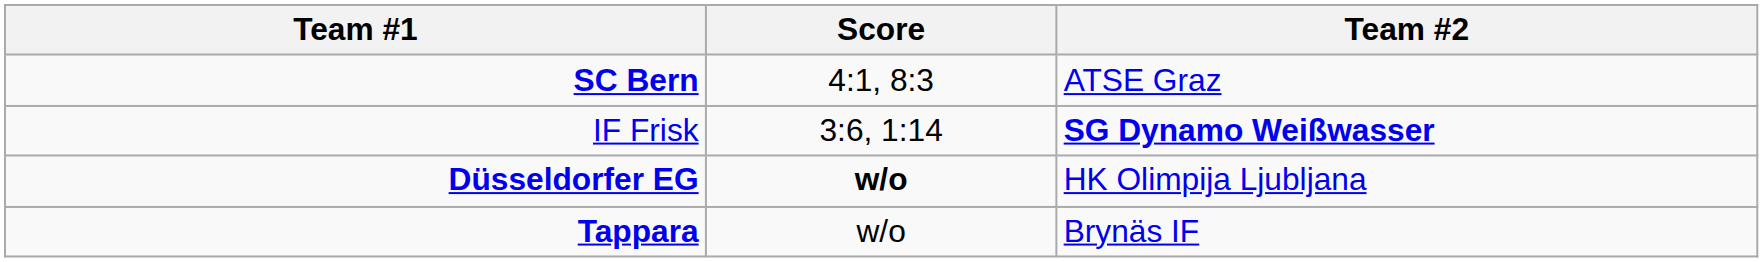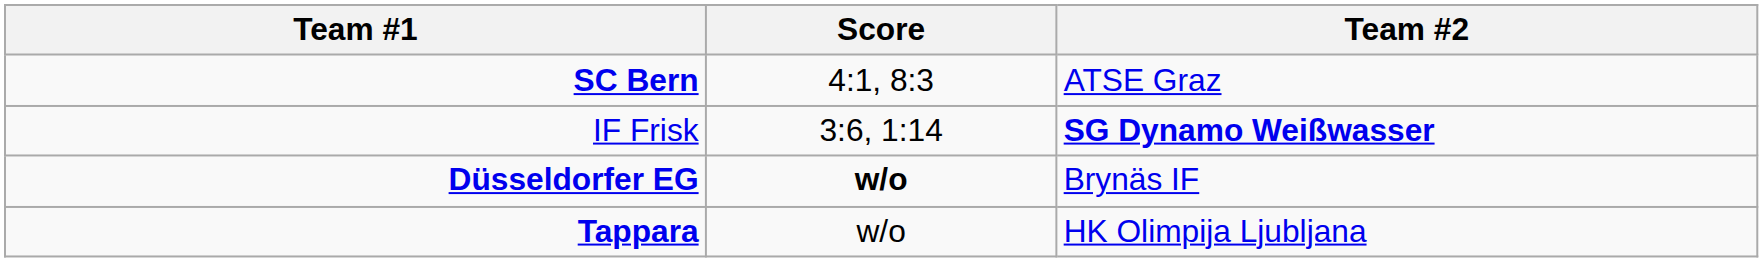Düsseldorfer EG | Team #2: HK Olimpija Ljubljana -> Brynäs IF
Tappara | Team #2: Brynäs IF -> HK Olimpija Ljubljana
